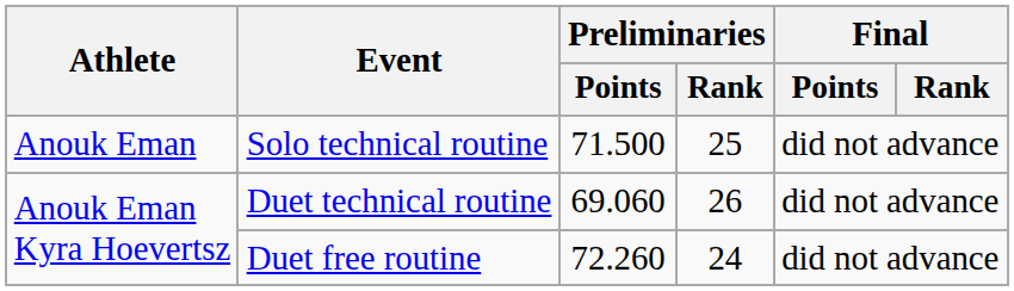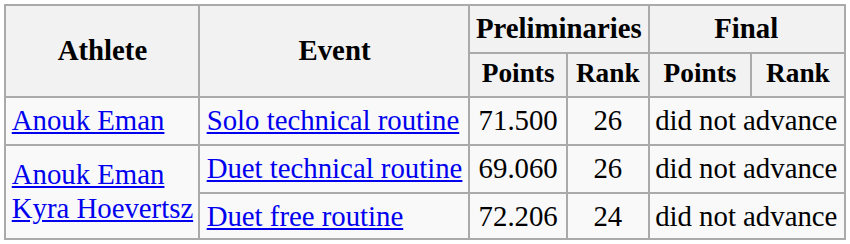Solo technical routine | Preliminaries / Rank: 25 -> 26
Duet free routine | Preliminaries / Points: 72.260 -> 72.206
